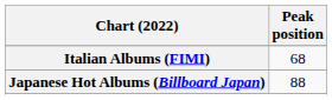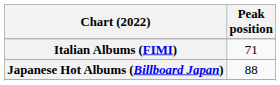Italian Albums (FIMI) | Peak position: 68 -> 71
